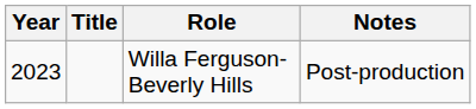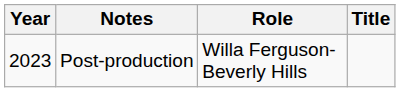columns swapped: Title <-> Notes
